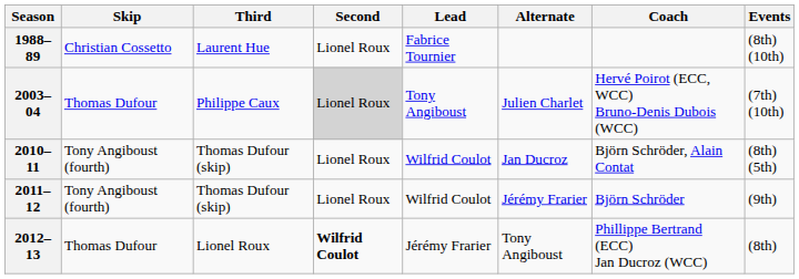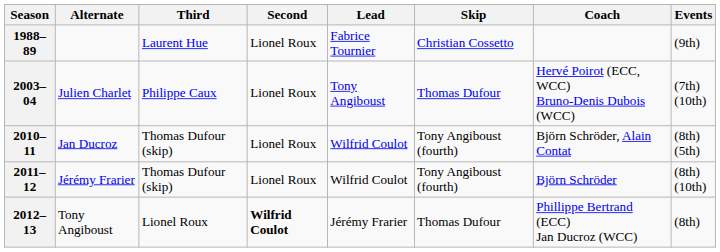columns swapped: Skip <-> Alternate
1988–89 | Events: (8th) (10th) -> (9th)
2003–04 | Second: lightgrey background -> no background
2011–12 | Events: (9th) -> (8th) (10th)
